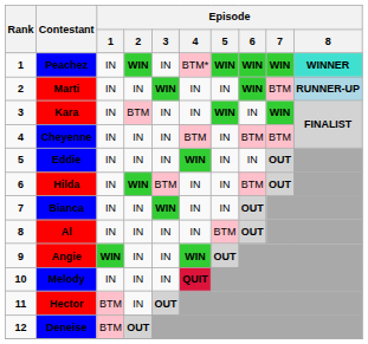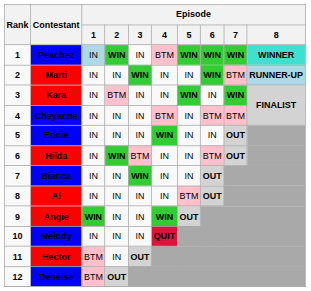Peachez | Episode / 1: no background -> lightblue background
Peachez | Episode / 4: BTM* -> BTM
